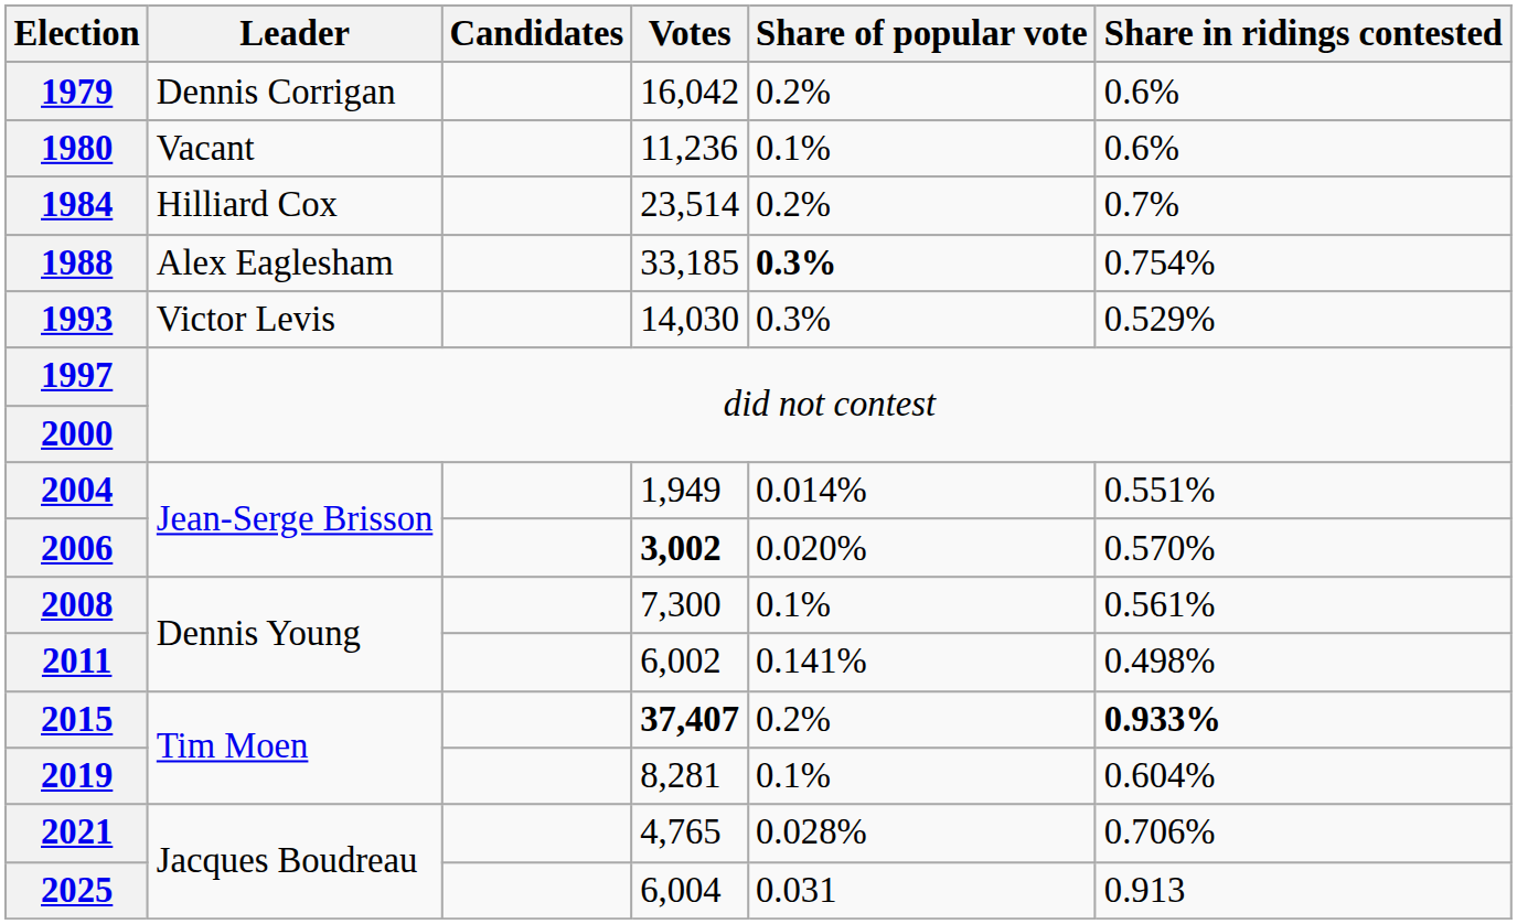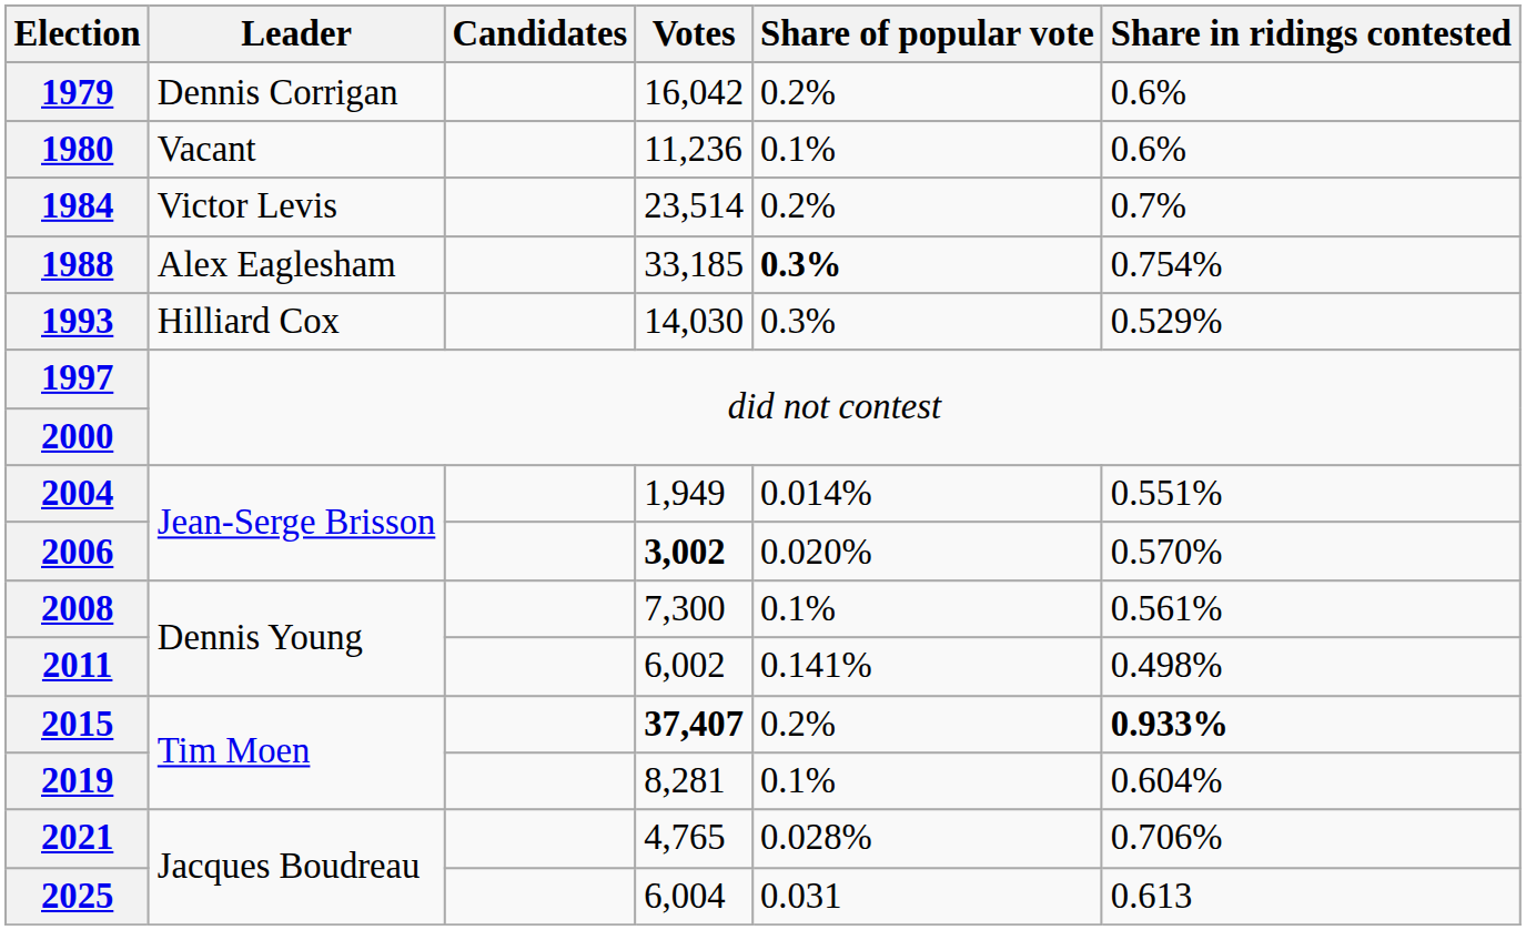1984 | Leader: Hilliard Cox -> Victor Levis
1993 | Leader: Victor Levis -> Hilliard Cox
2025 | Share in ridings contested: 0.913 -> 0.613
